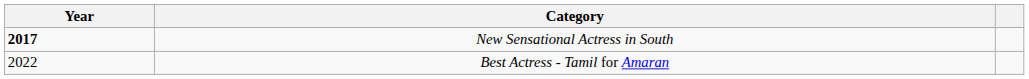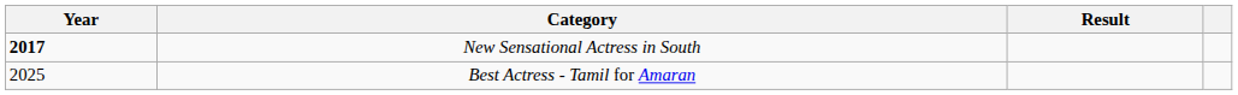+ column: Result
Best Actress - Tamil for Amaran | Year: 2022 -> 2025
